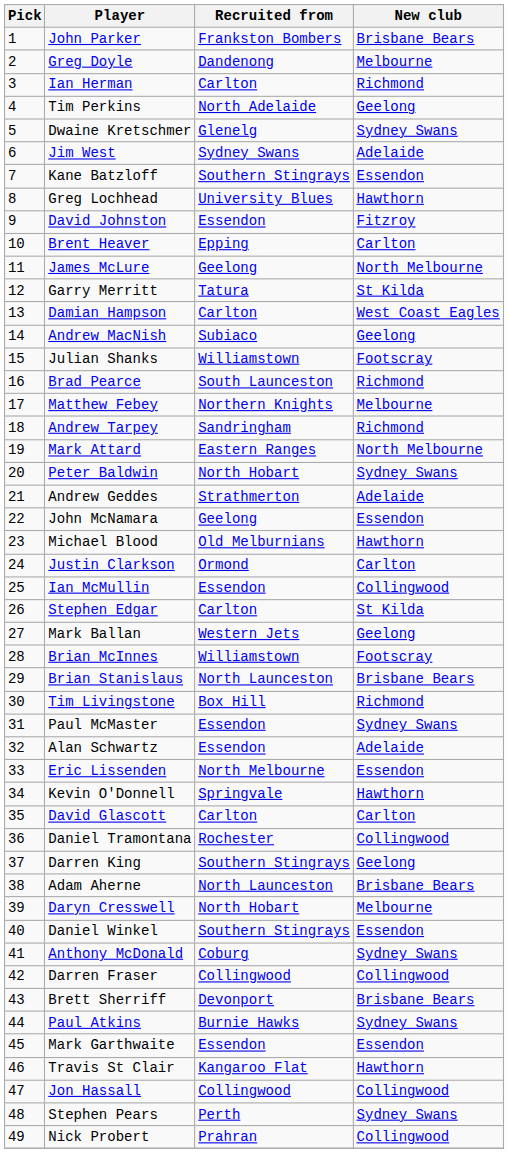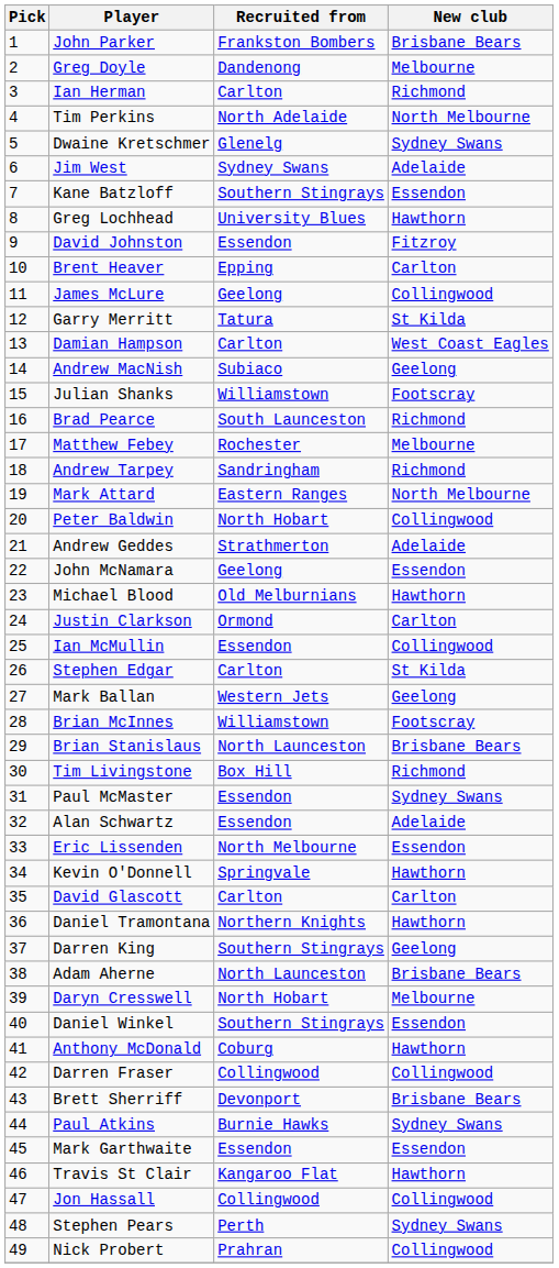Tim Perkins | New club: Geelong -> North Melbourne
James McLure | New club: North Melbourne -> Collingwood
Matthew Febey | Recruited from: Northern Knights -> Rochester
Peter Baldwin | New club: Sydney Swans -> Collingwood
Daniel Tramontana | Recruited from: Rochester -> Northern Knights
Daniel Tramontana | New club: Collingwood -> Hawthorn
Anthony McDonald | New club: Sydney Swans -> Hawthorn
